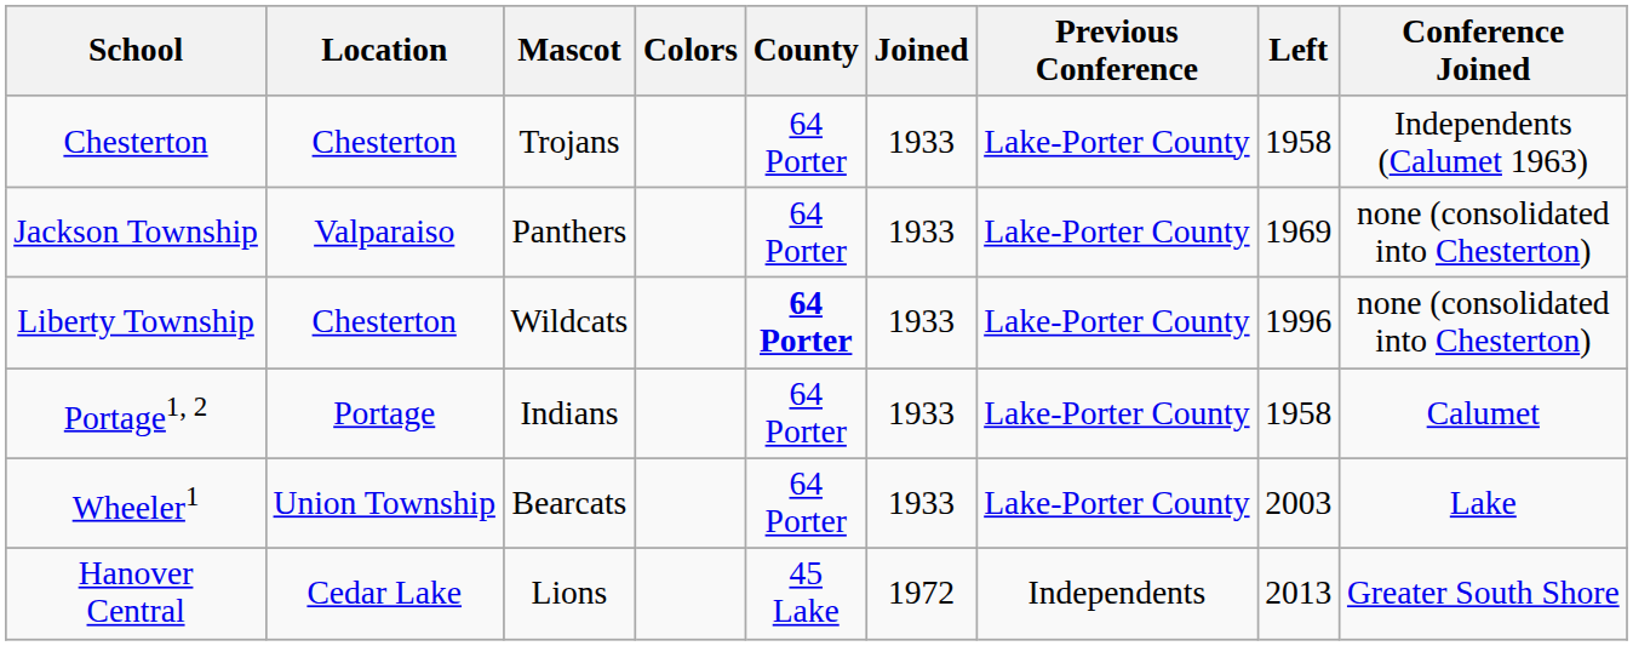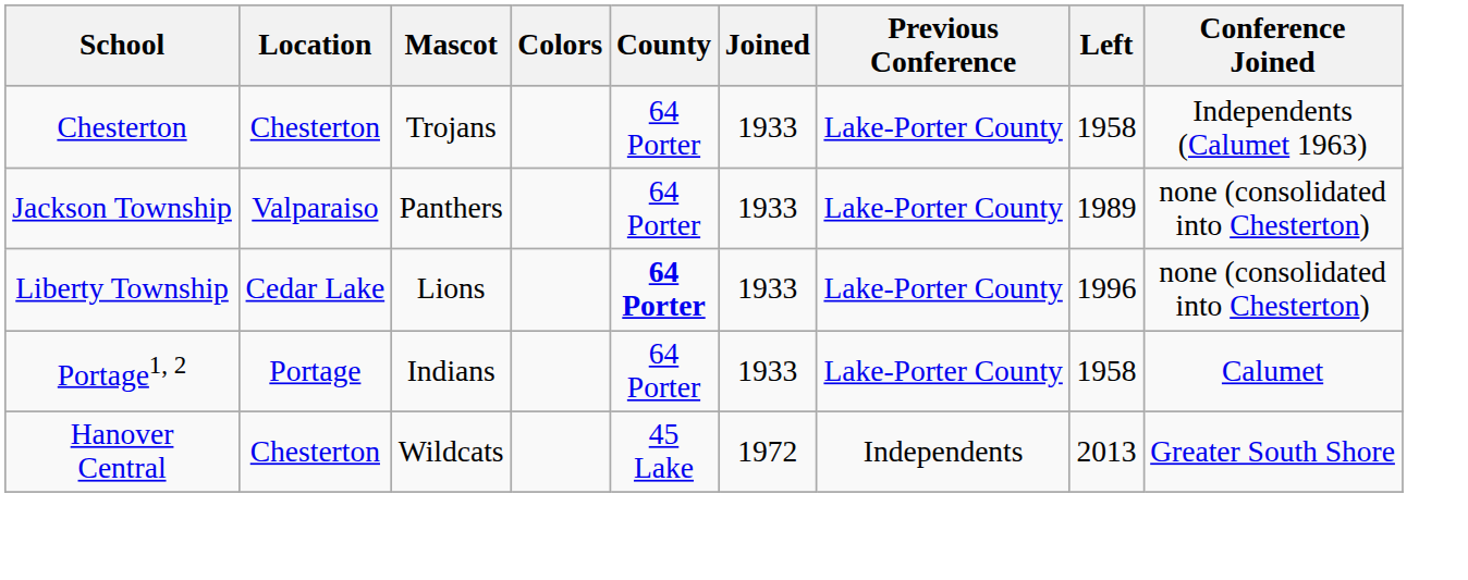Jackson Township | Left: 1969 -> 1989
Liberty Township | Location: Chesterton -> Cedar Lake
Liberty Township | Mascot: Wildcats -> Lions
- row: Wheeler1 | Union Township | Bearcats | 64 Porter | 1933 | Lake-Porter County | 2003 | Lake
Hanover Central | Location: Cedar Lake -> Chesterton
Hanover Central | Mascot: Lions -> Wildcats
